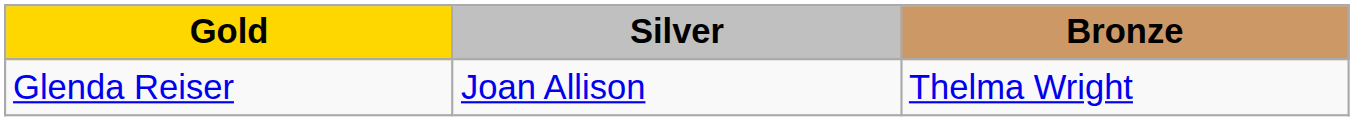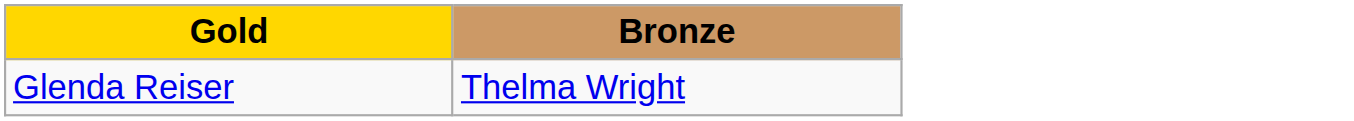- column: Silver | Joan Allison
